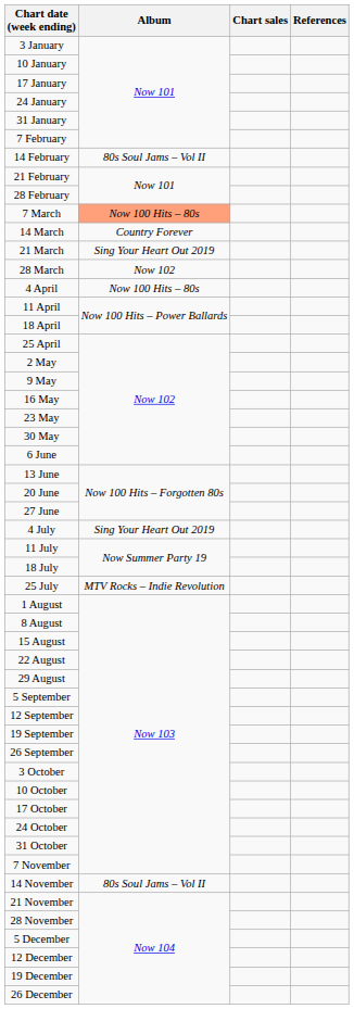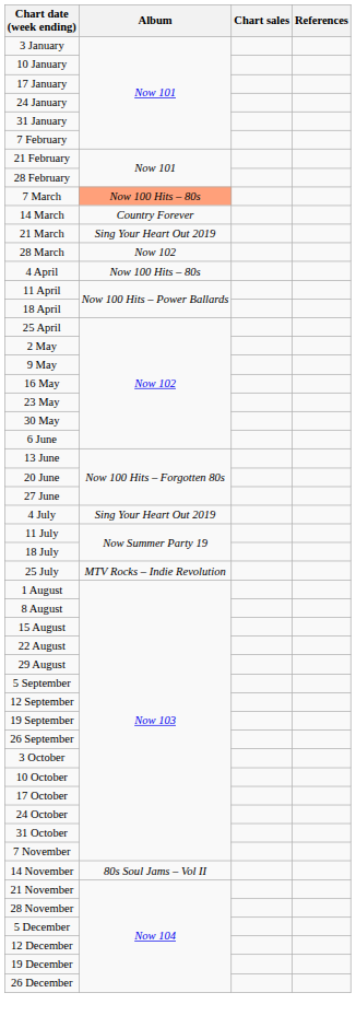- row: 14 February | 80s Soul Jams – Vol II
